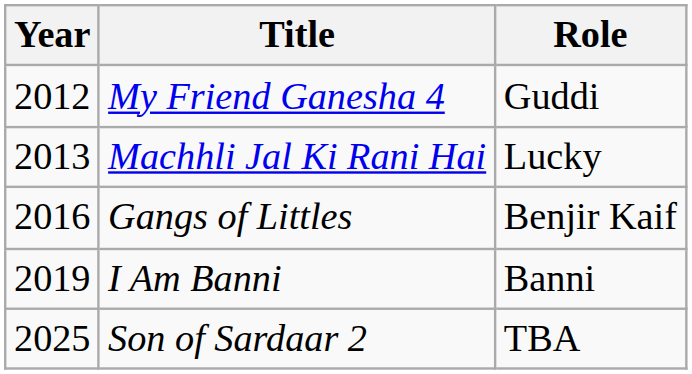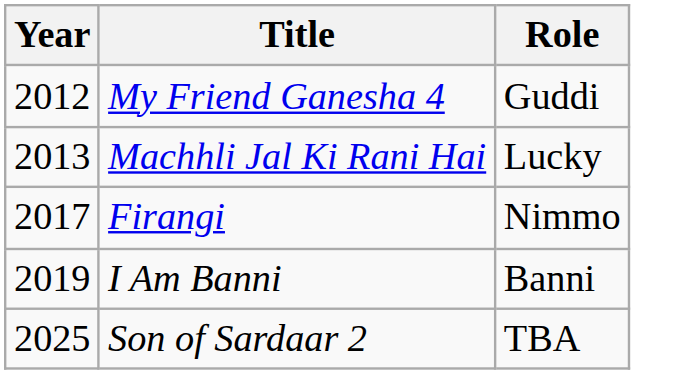- row: 2016 | Gangs of Littles | Benjir Kaif
+ row: 2017 | Firangi | Nimmo
